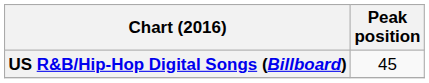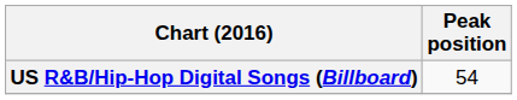US R&B/Hip-Hop Digital Songs (Billboard) | Peak position: 45 -> 54
